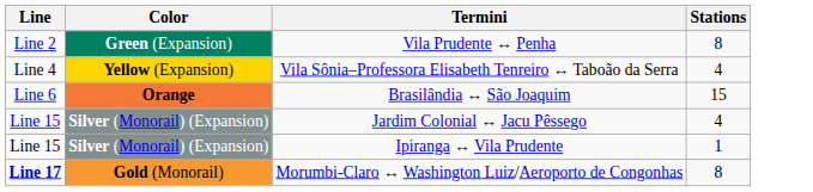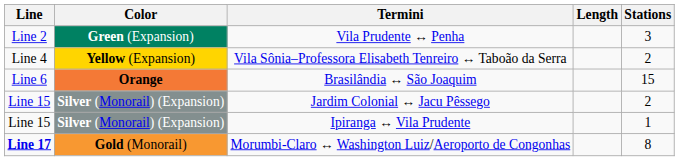+ column: Length
Vila Prudente ↔ Penha | Stations: 8 -> 3
Vila Sônia–Professora Elisabeth Tenreiro ↔ Taboão da Serra | Stations: 4 -> 2
Jardim Colonial ↔ Jacu Pêssego | Stations: 4 -> 2
